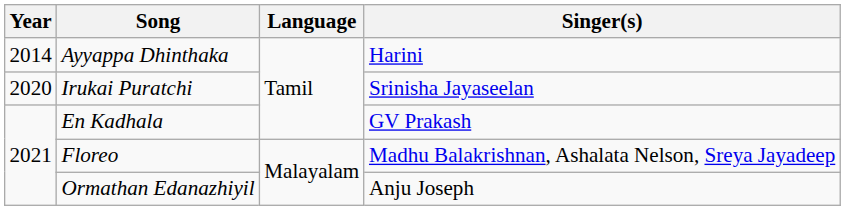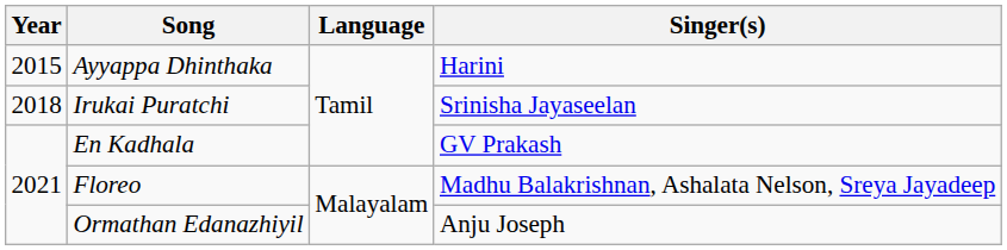Ayyappa Dhinthaka | Year: 2014 -> 2015
Irukai Puratchi | Year: 2020 -> 2018
